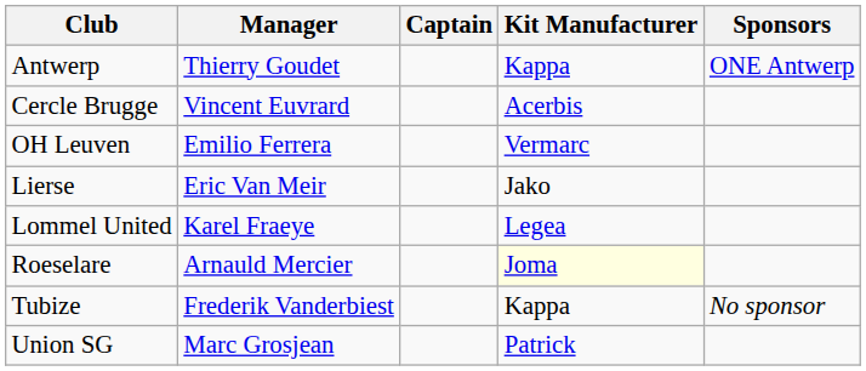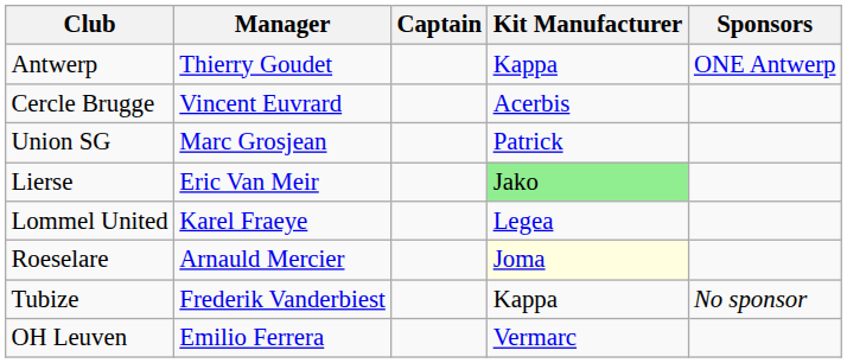rows swapped: OH Leuven <-> Union SG
Lierse | Kit Manufacturer: no background -> lightgreen background
